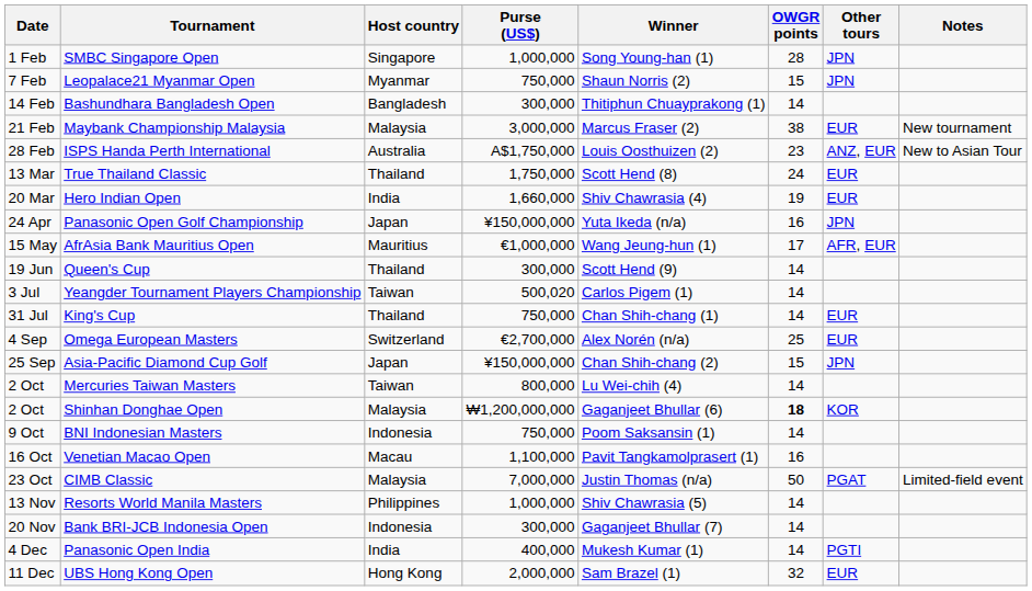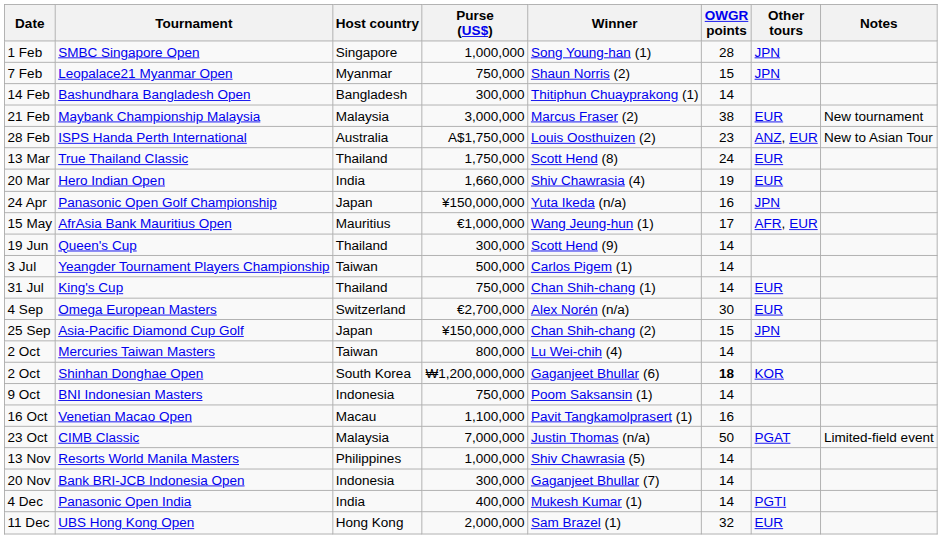Yeangder Tournament Players Championship | Purse (US$): 500,020 -> 500,000
Omega European Masters | OWGR points: 25 -> 30
Shinhan Donghae Open | Host country: Malaysia -> South Korea
